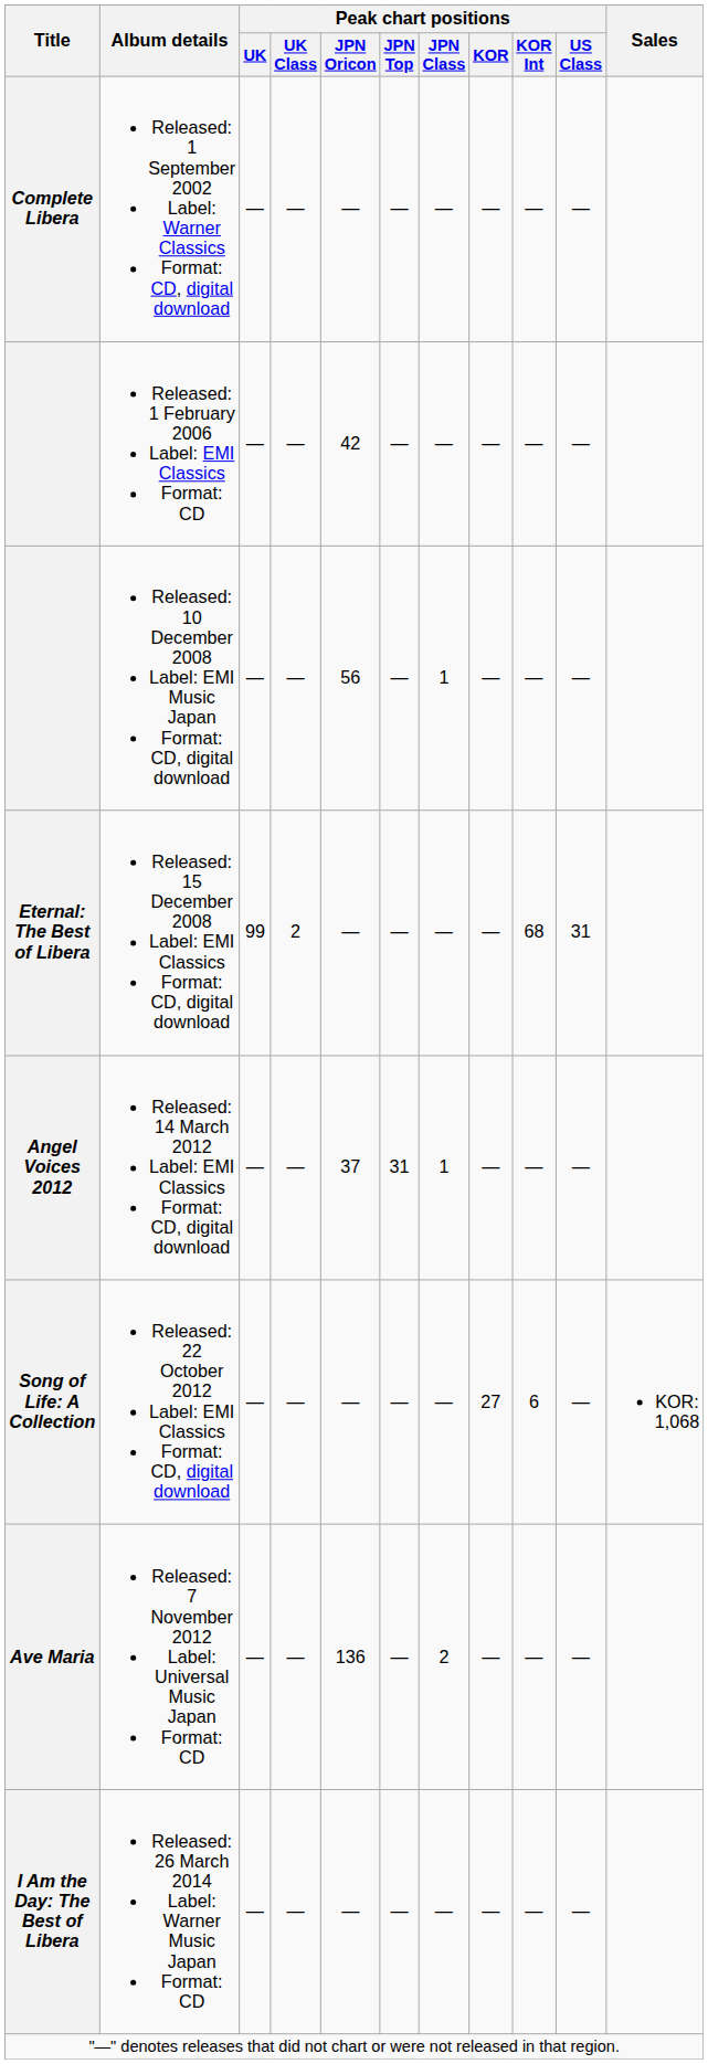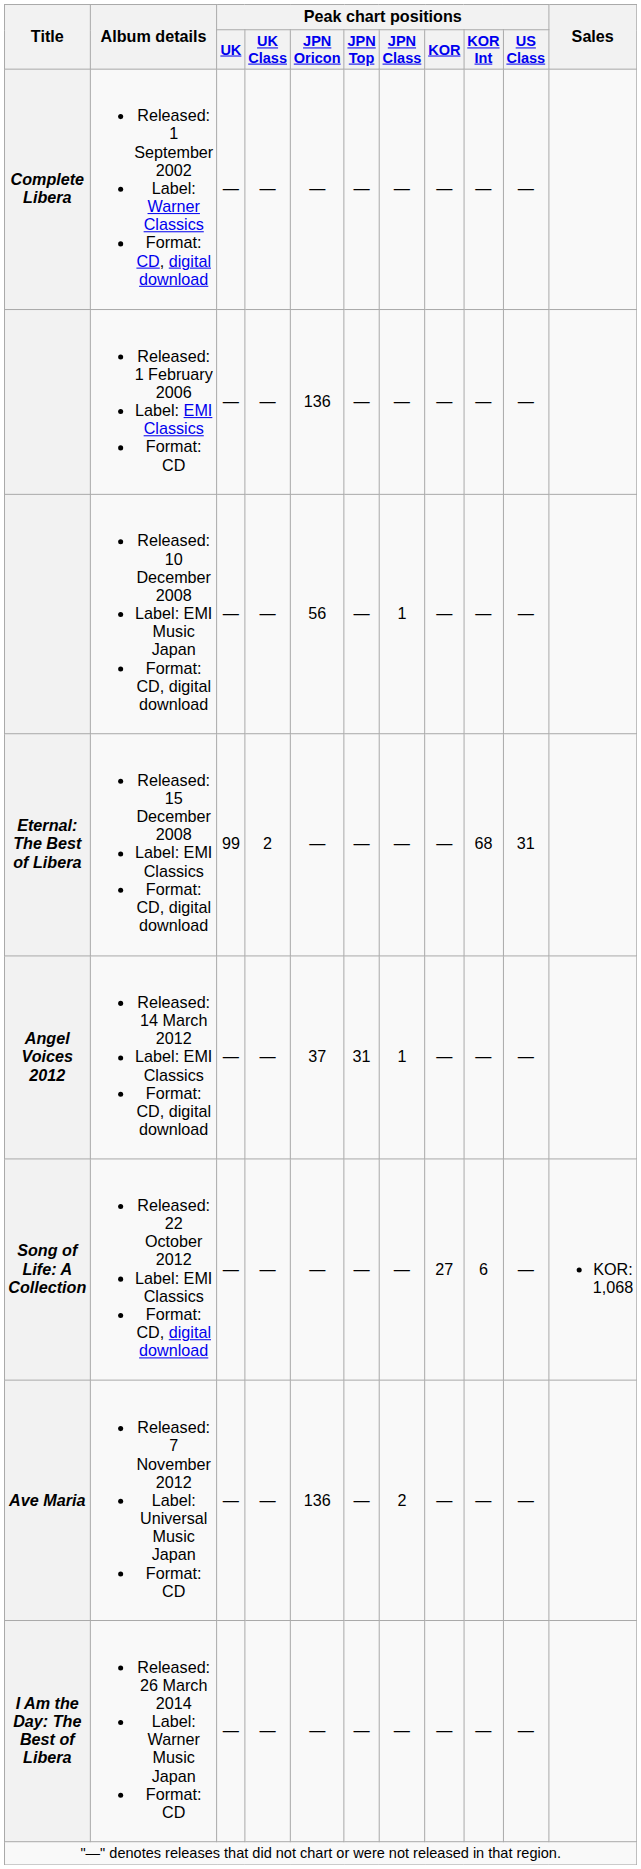Released: 1 February 2006 Label: EMI Classics Format: CD | Peak chart positions / JPN Oricon: 42 -> 136
